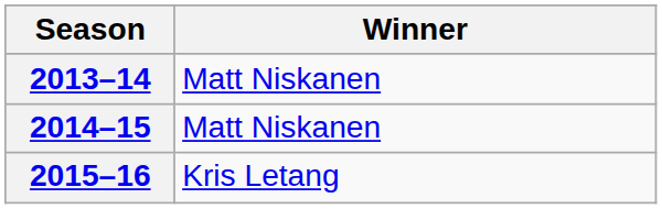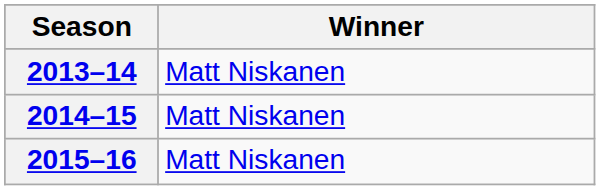2015–16 | Winner: Kris Letang -> Matt Niskanen
